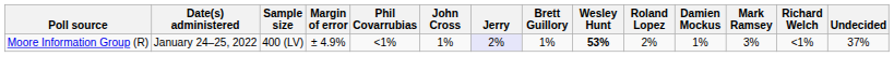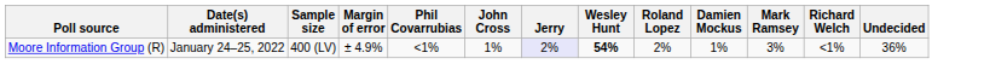- column: Brett Guillory | 1%
Moore Information Group (R) | Wesley Hunt: 53% -> 54%
Moore Information Group (R) | Undecided: 37% -> 36%
